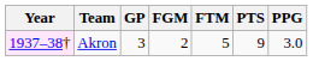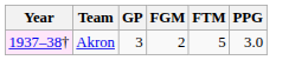- column: PTS | 9
